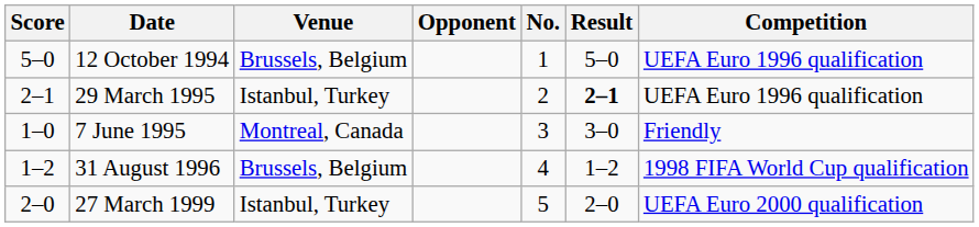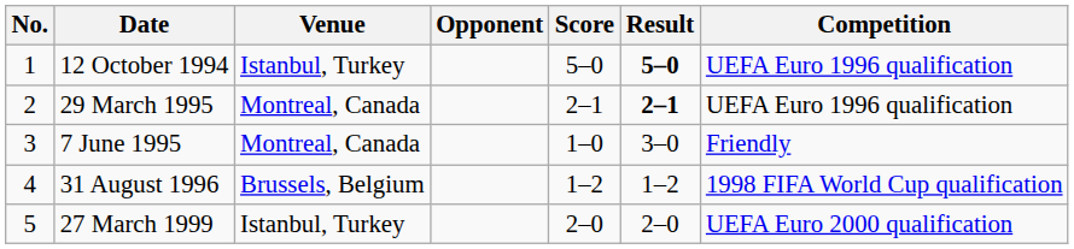columns swapped: No. <-> Score
12 October 1994 | Venue: Brussels, Belgium -> Istanbul, Turkey
12 October 1994 | Result: normal -> bold
29 March 1995 | Venue: Istanbul, Turkey -> Montreal, Canada
